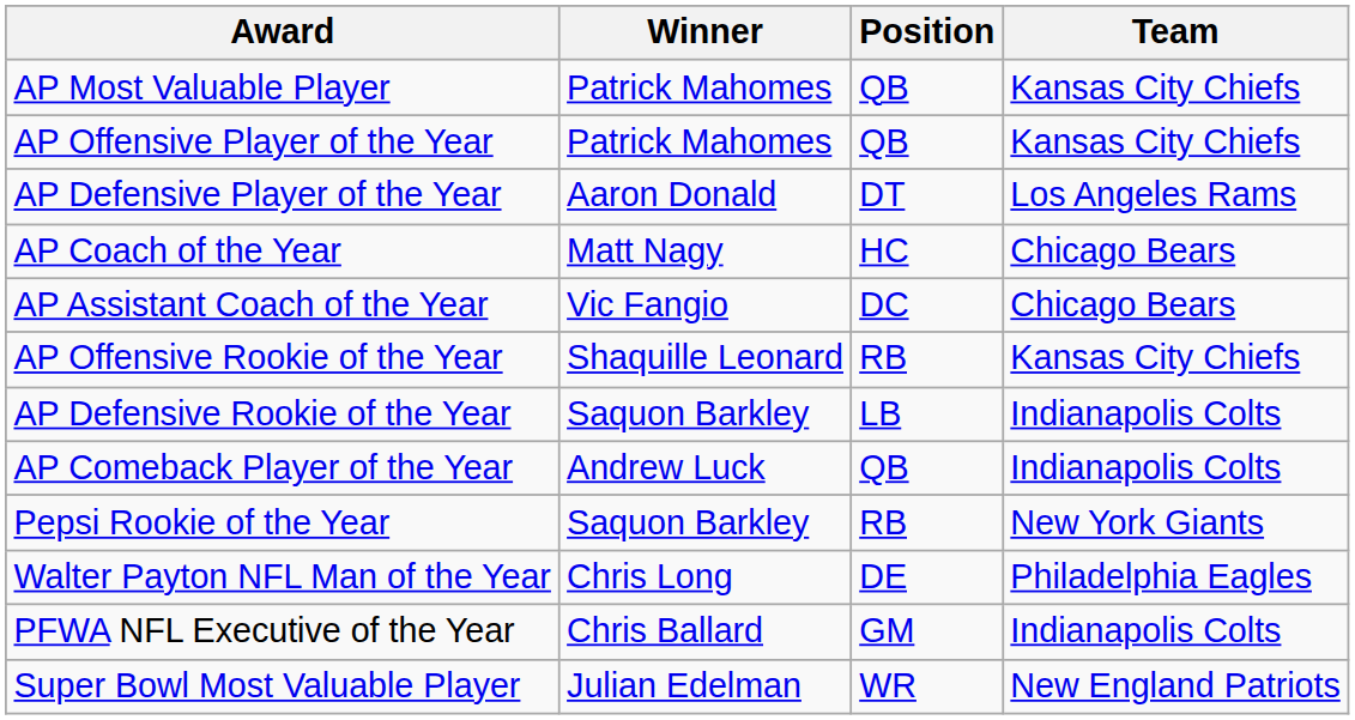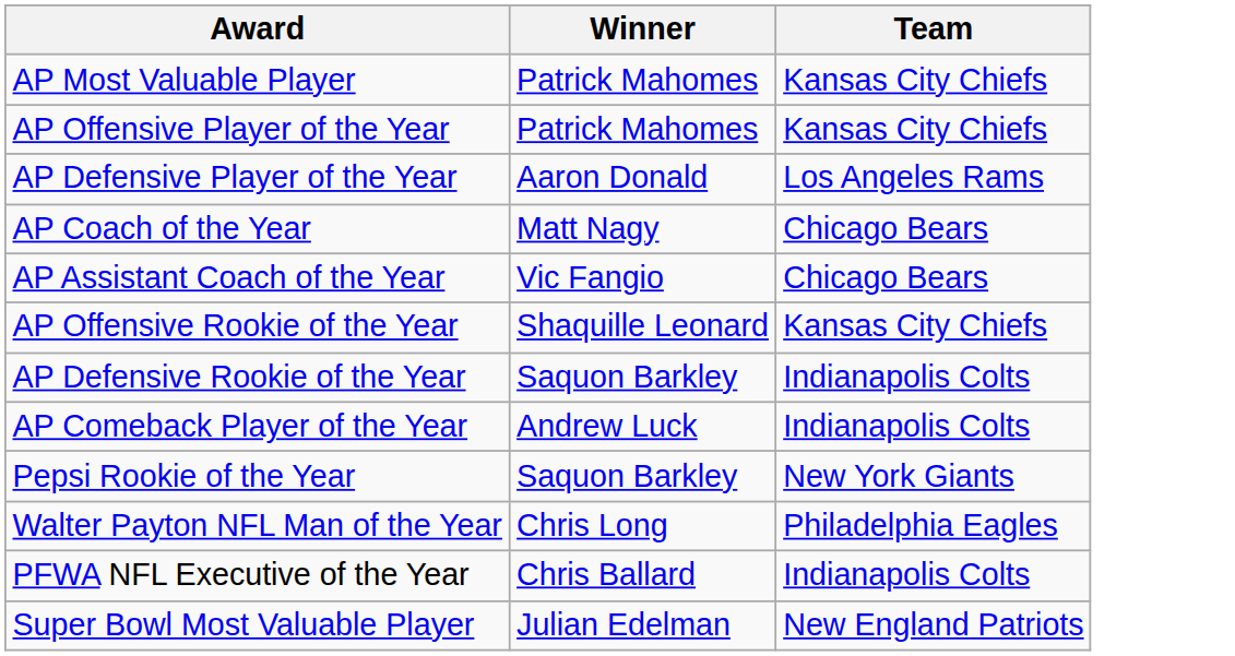- column: Position | QB | QB | DT | HC | DC | RB | LB | QB | RB | DE | GM | WR
